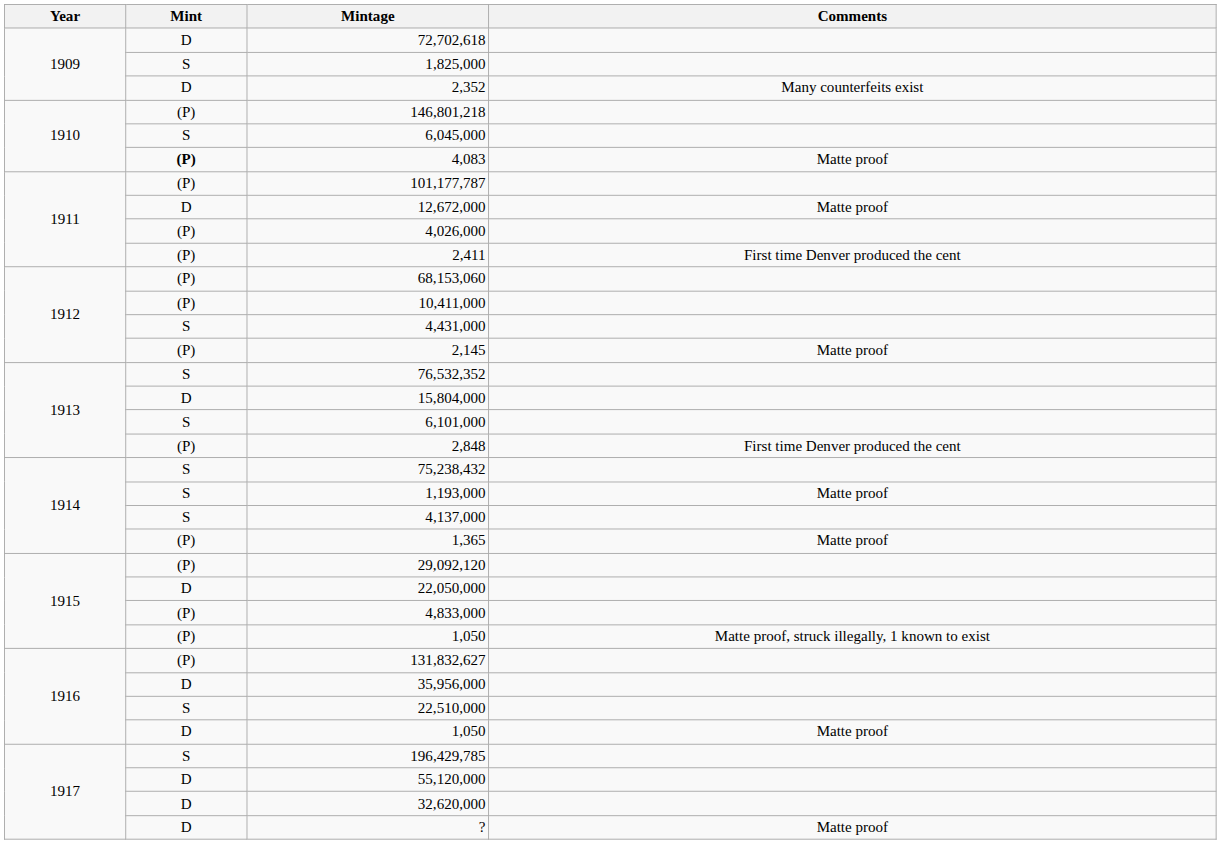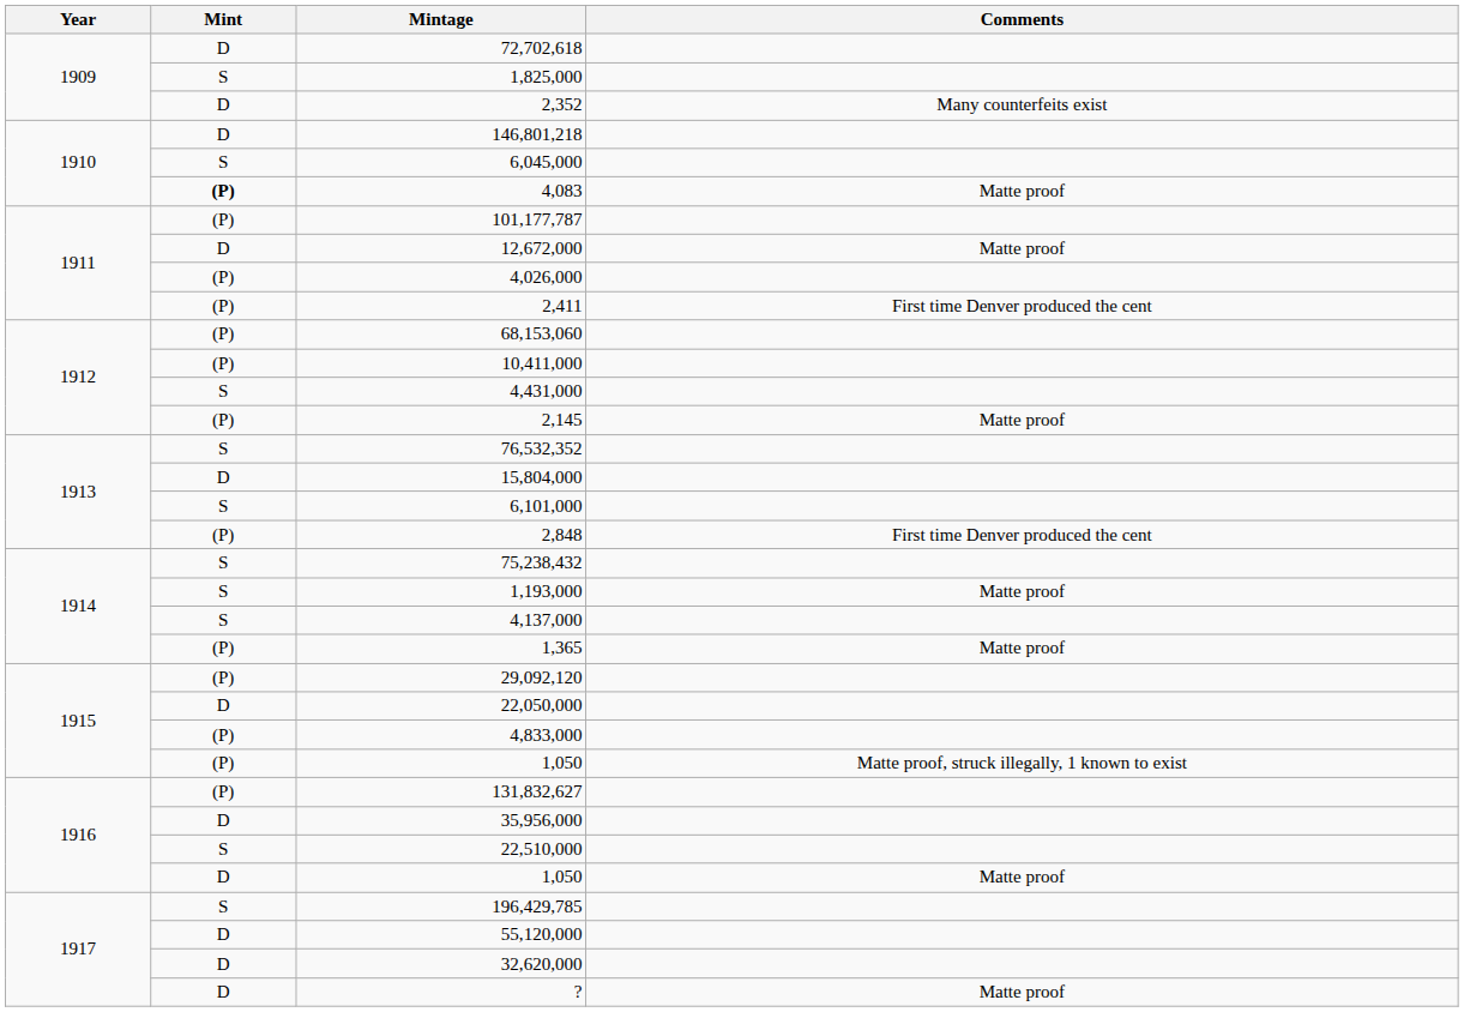146,801,218 | Mint: (P) -> D
